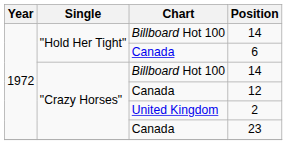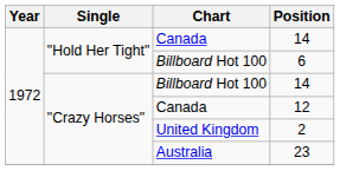"Hold Her Tight" / 14 | Chart: Billboard Hot 100 -> Canada
6 | Chart: Canada -> Billboard Hot 100
23 | Chart: Canada -> Australia
